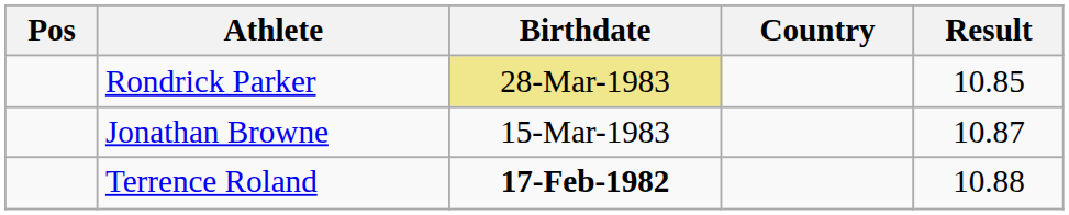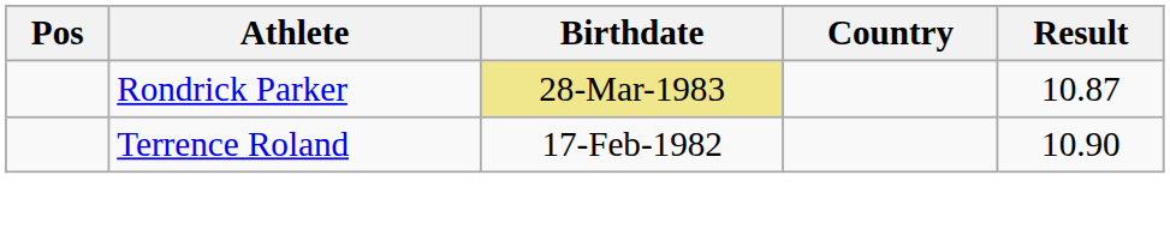Rondrick Parker | Result: 10.85 -> 10.87
- row: Jonathan Browne | 15-Mar-1983 | 10.87
Terrence Roland | Birthdate: bold -> normal
Terrence Roland | Result: 10.88 -> 10.90
